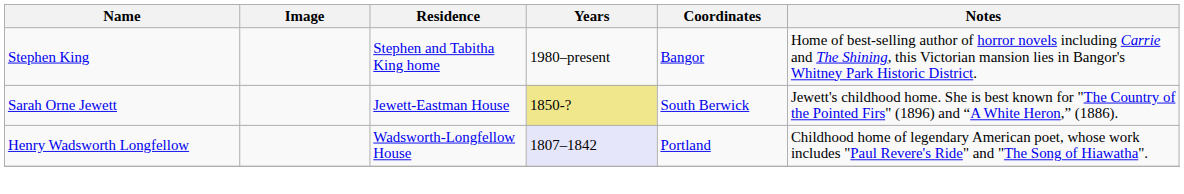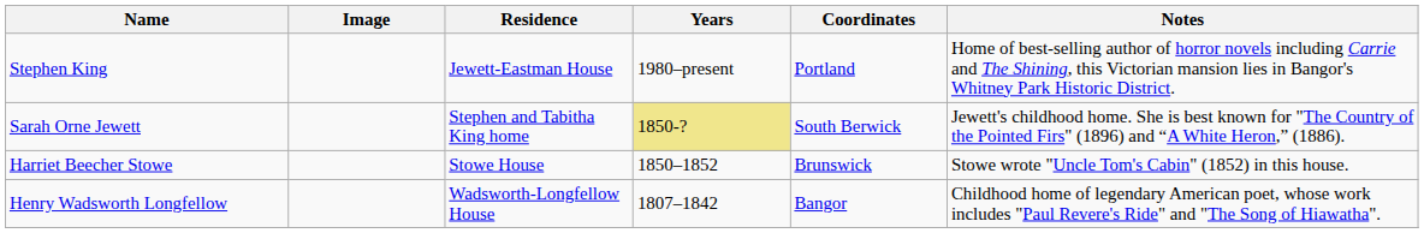Stephen King | Residence: Stephen and Tabitha King home -> Jewett-Eastman House
Stephen King | Coordinates: Bangor -> Portland
Sarah Orne Jewett | Residence: Jewett-Eastman House -> Stephen and Tabitha King home
+ row: Harriet Beecher Stowe | Stowe House | 1850–1852 | Brunswick | Stowe wrote "Uncle Tom's Cabin" (1852) in this house.
Henry Wadsworth Longfellow | Years: lavender background -> no background
Henry Wadsworth Longfellow | Coordinates: Portland -> Bangor
